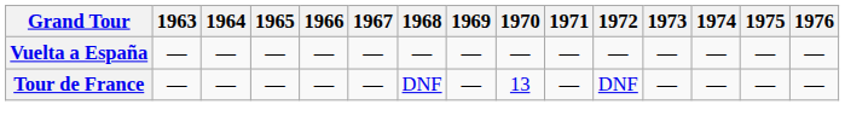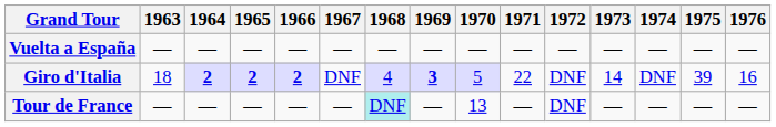+ row: Giro d'Italia | 18 | 2 | 2 | 2 | DNF | 4 | 3 | 5 | 22 | DNF | 14 | DNF | 39 | 16
Tour de France | 1968: no background -> paleturquoise background
